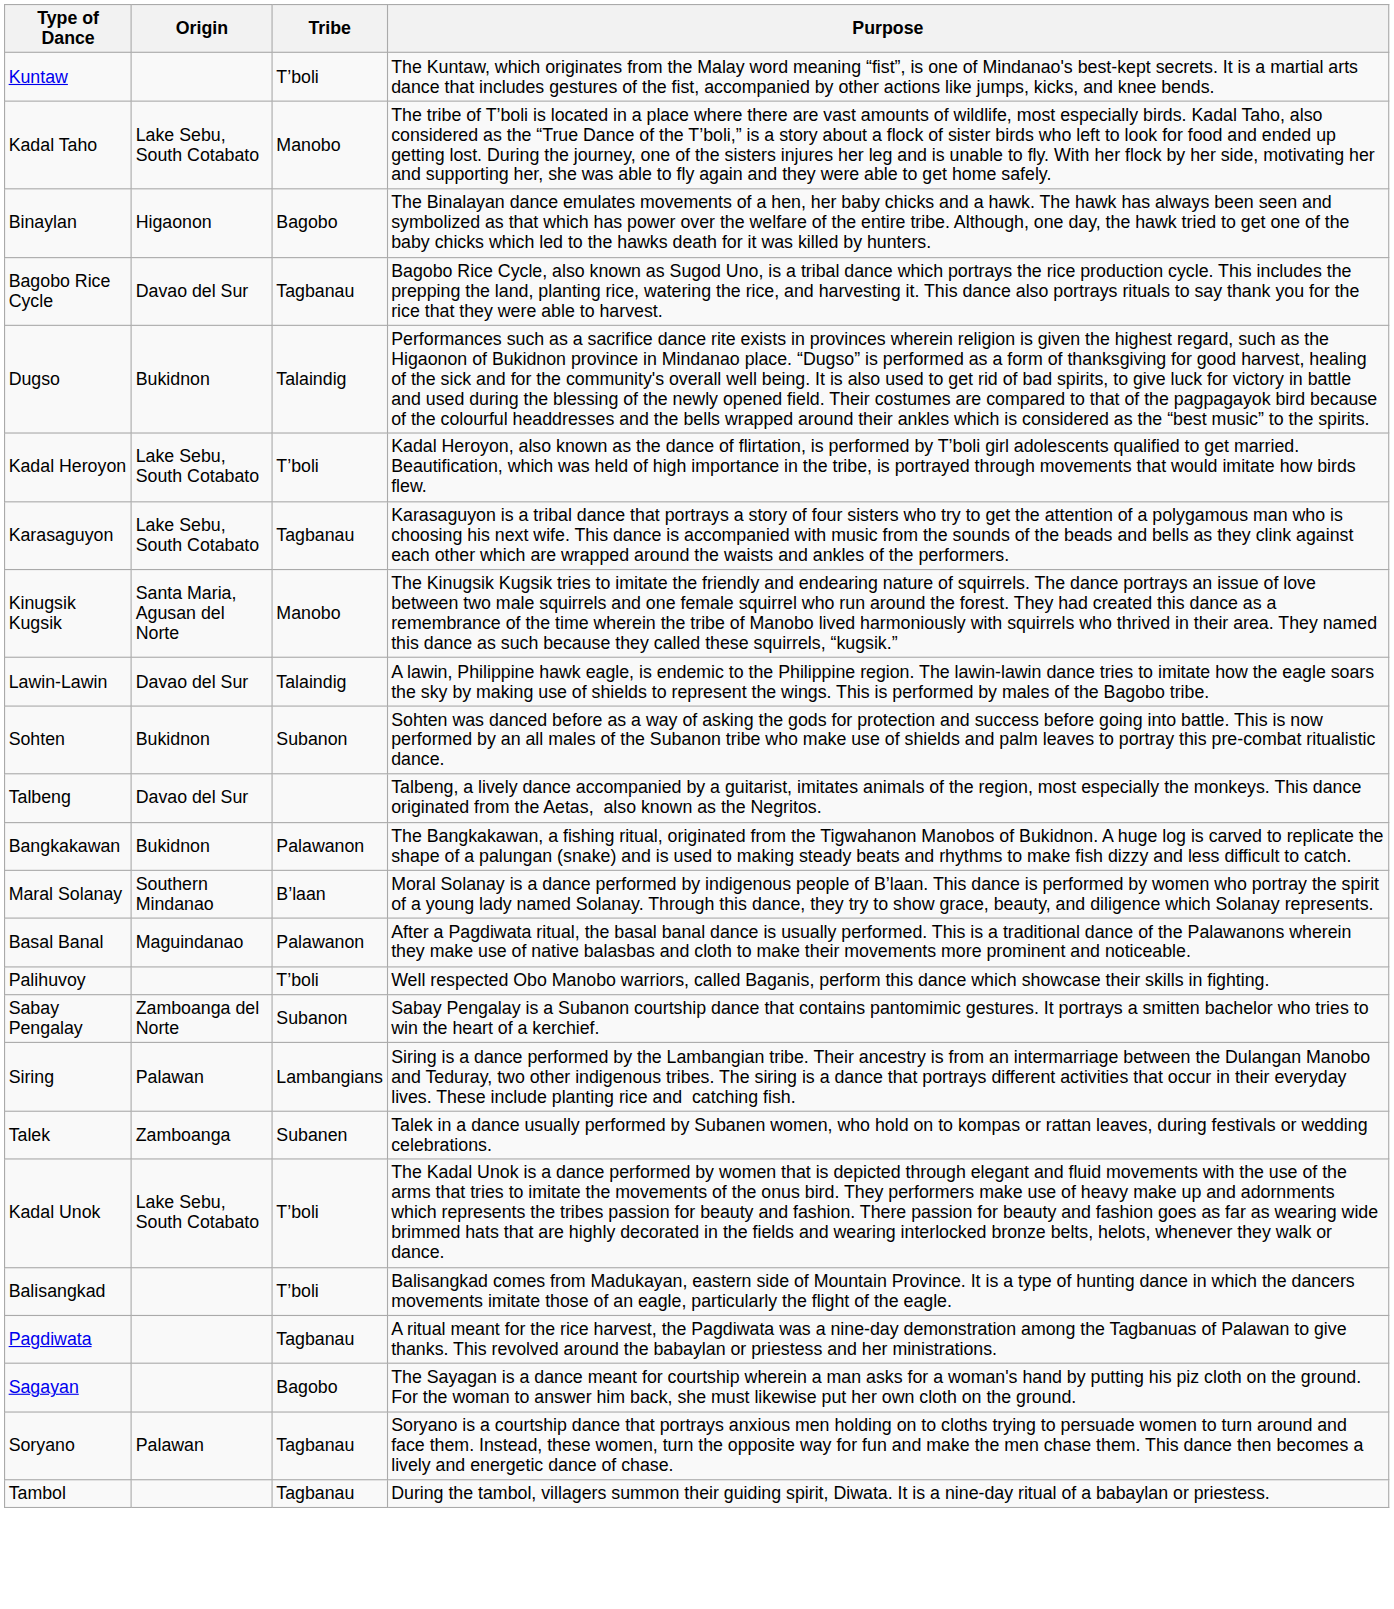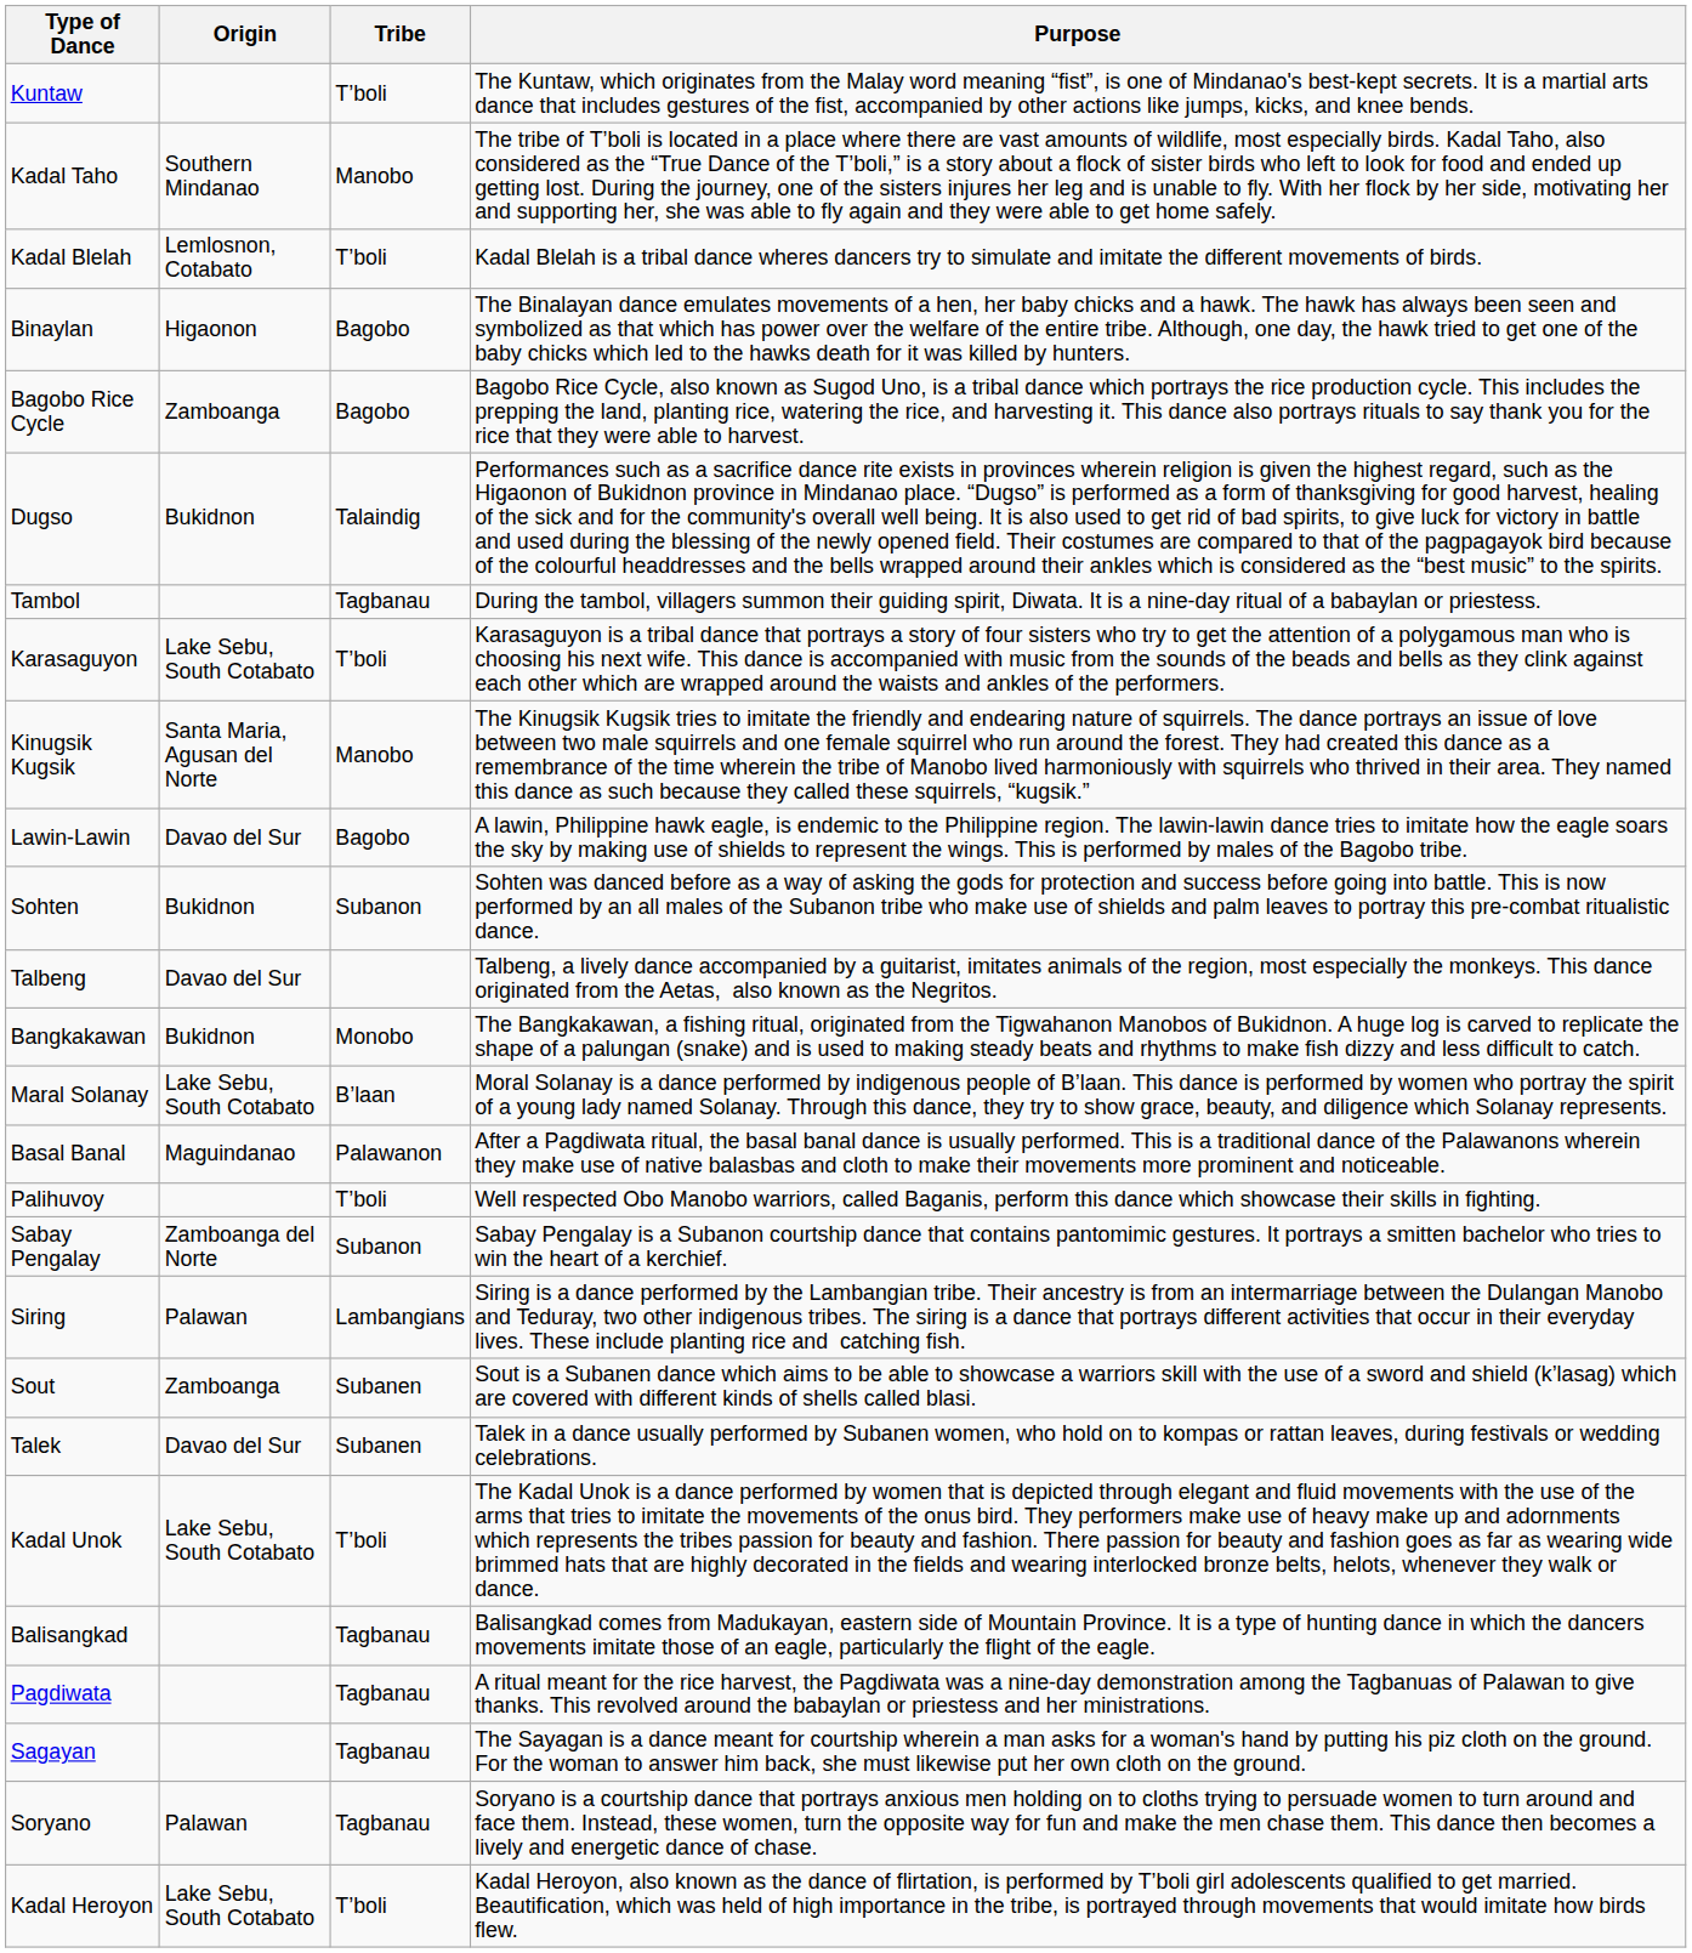Kadal Taho | Origin: Lake Sebu, South Cotabato -> Southern Mindanao
+ row: Kadal Blelah | Lemlosnon, Cotabato | T’boli | Kadal Blelah is a tribal dance wheres dancers try to simulate and imitate the different movements of birds.
Bagobo Rice Cycle | Origin: Davao del Sur -> Zamboanga
Bagobo Rice Cycle | Tribe: Tagbanau -> Bagobo
rows swapped: Kadal Heroyon <-> Tambol
Karasaguyon | Tribe: Tagbanau -> T’boli
Lawin-Lawin | Tribe: Talaindig -> Bagobo
Bangkakawan | Tribe: Palawanon -> Monobo
Maral Solanay | Origin: Southern Mindanao -> Lake Sebu, South Cotabato
+ row: Sout | Zamboanga | Subanen | Sout is a Subanen dance which aims to be able to showcase a warriors skill with the use of a sword and shield (k’lasag) which are covered with different kinds of shells called blasi.
Talek | Origin: Zamboanga -> Davao del Sur
Balisangkad | Tribe: T’boli -> Tagbanau
Sagayan | Tribe: Bagobo -> Tagbanau
